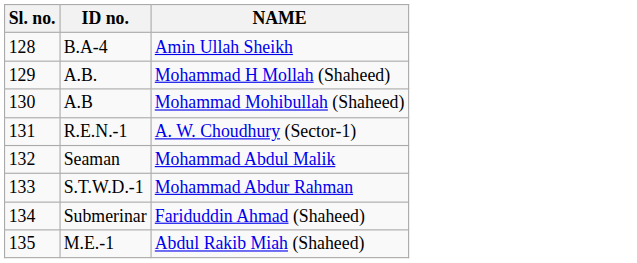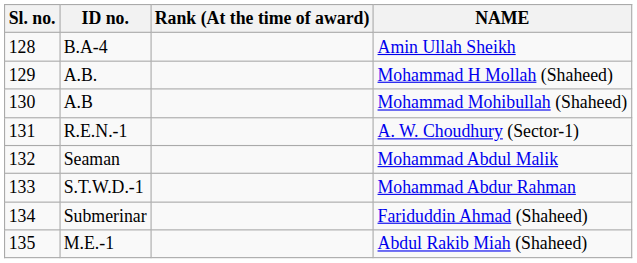+ column: Rank (At the time of award)
